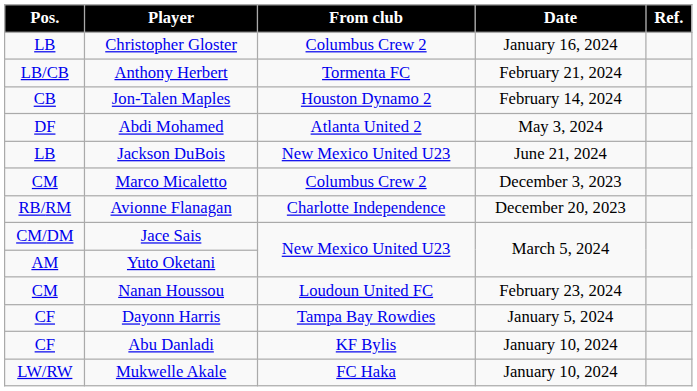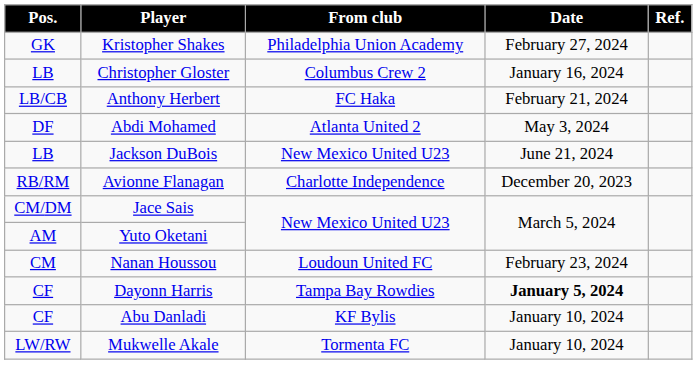+ row: GK | Kristopher Shakes | Philadelphia Union Academy | February 27, 2024
Anthony Herbert | From club: Tormenta FC -> FC Haka
- row: CB | Jon-Talen Maples | Houston Dynamo 2 | February 14, 2024
- row: CM | Marco Micaletto | Columbus Crew 2 | December 3, 2023
Dayonn Harris | Date: normal -> bold
Mukwelle Akale | From club: FC Haka -> Tormenta FC
